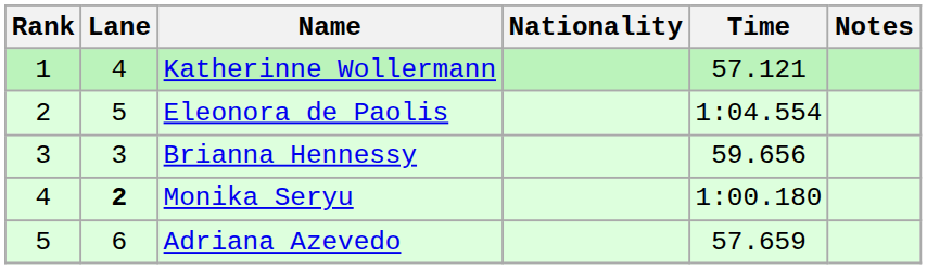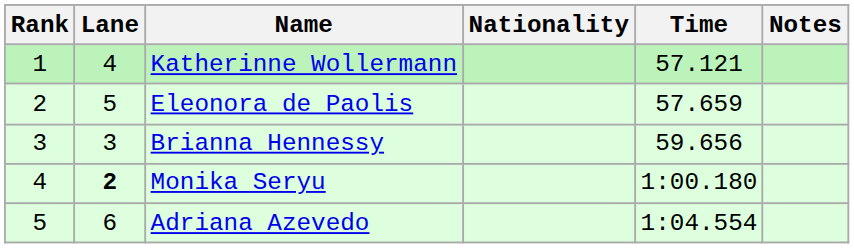Eleonora de Paolis | Time: 1:04.554 -> 57.659
Adriana Azevedo | Time: 57.659 -> 1:04.554
